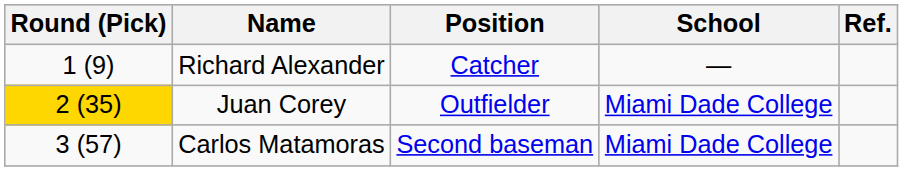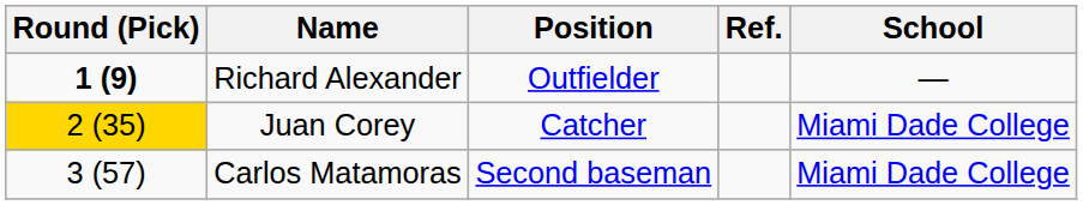columns swapped: School <-> Ref.
Richard Alexander | Round (Pick): normal -> bold
Richard Alexander | Position: Catcher -> Outfielder
Juan Corey | Position: Outfielder -> Catcher
